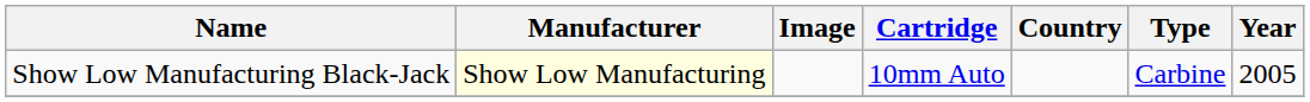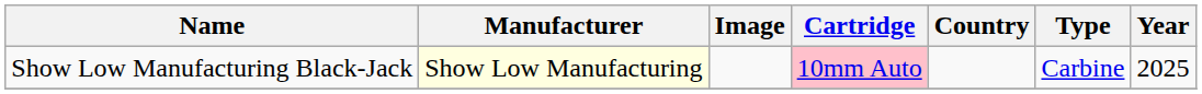Show Low Manufacturing Black-Jack | Cartridge: no background -> pink background
Show Low Manufacturing Black-Jack | Year: 2005 -> 2025
